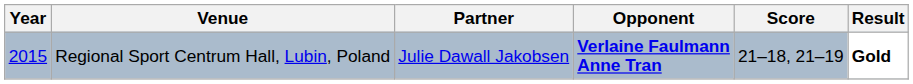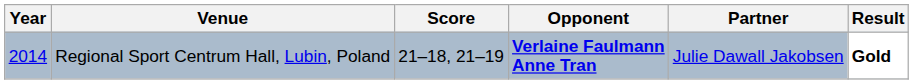columns swapped: Partner <-> Score
Regional Sport Centrum Hall, Lubin, Poland | Year: 2015 -> 2014
